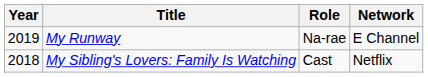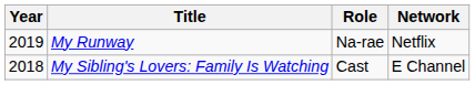My Runway | Network: E Channel -> Netflix
My Sibling's Lovers: Family Is Watching | Network: Netflix -> E Channel
